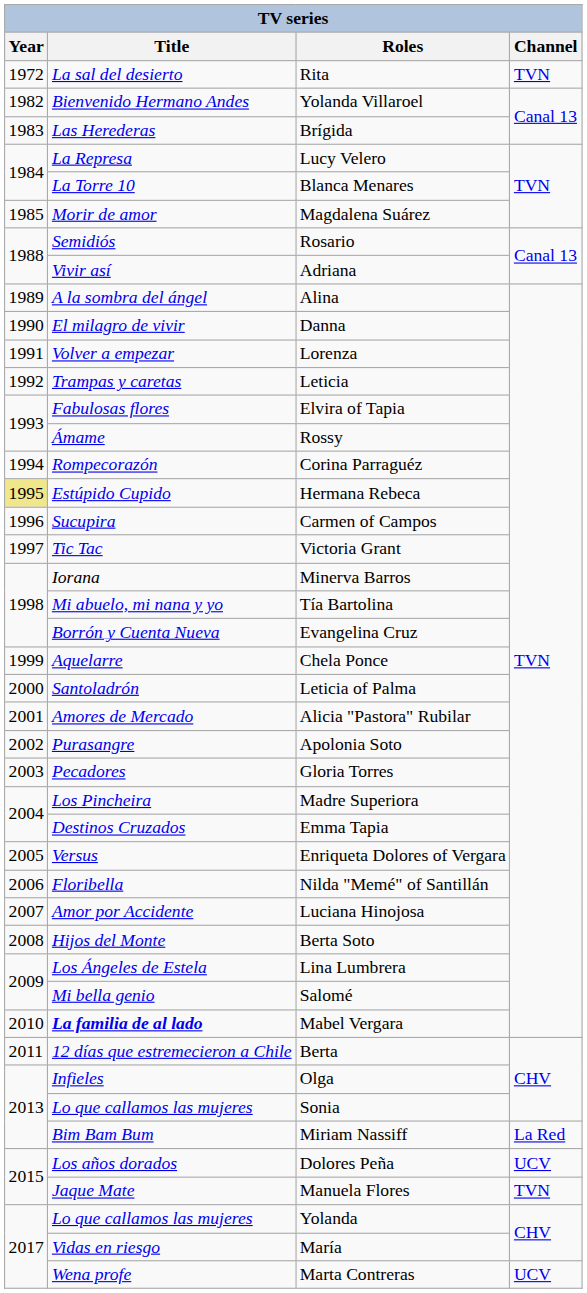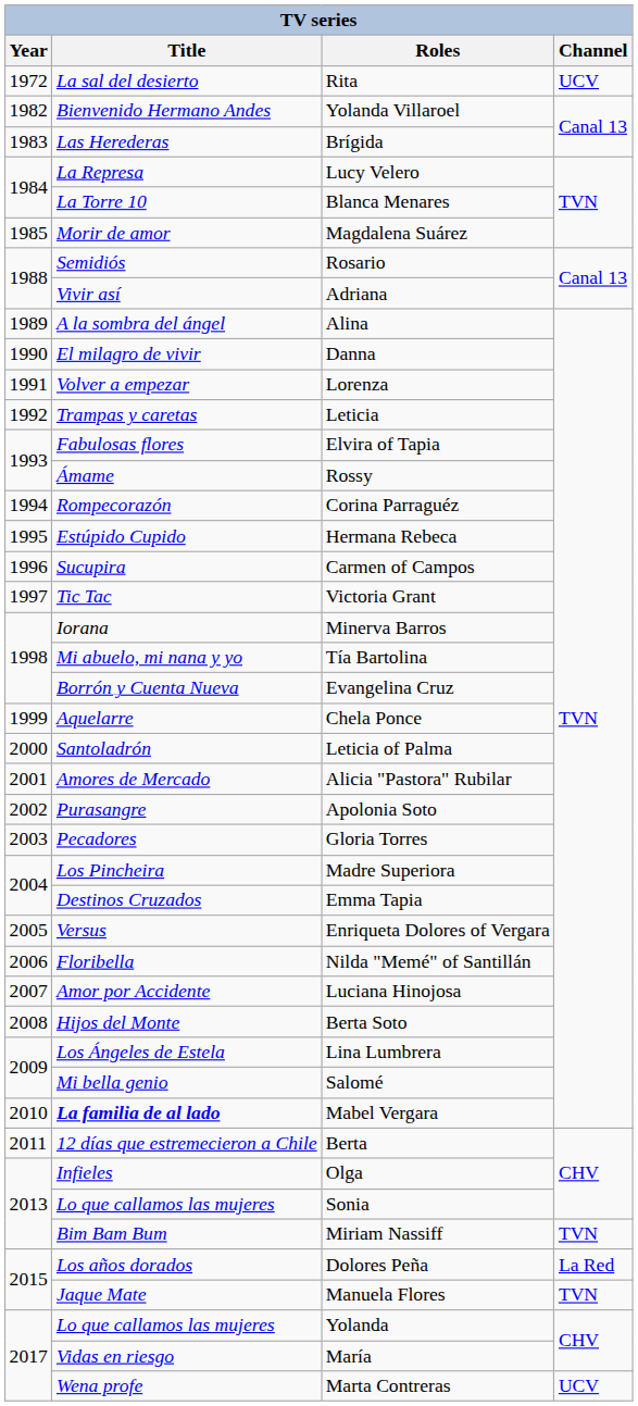Rita | Channel: TVN -> UCV
Hermana Rebeca | Year: khaki background -> no background
Miriam Nassiff | Channel: La Red -> TVN
Dolores Peña | Channel: UCV -> La Red
